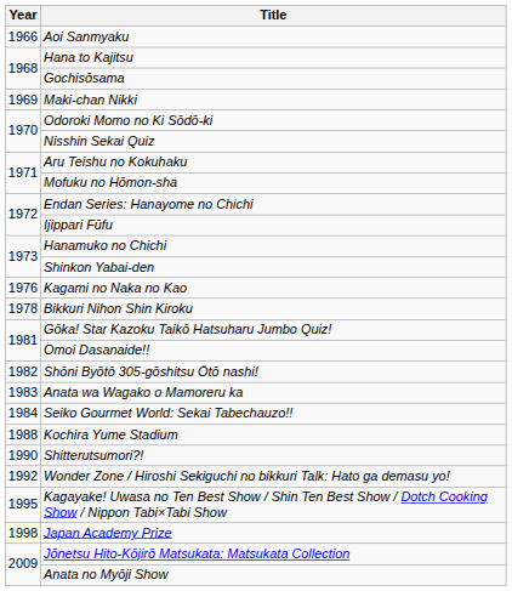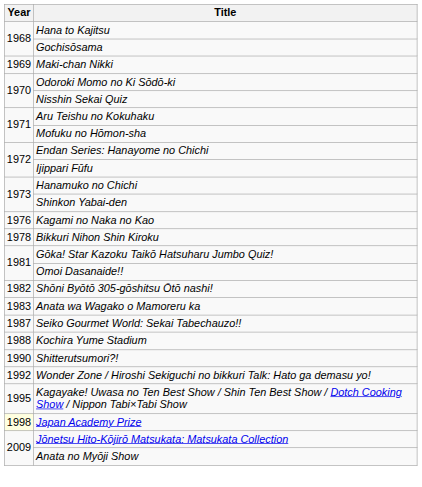- row: 1966 | Aoi Sanmyaku
Seiko Gourmet World: Sekai Tabechauzo!! | Year: 1984 -> 1987
